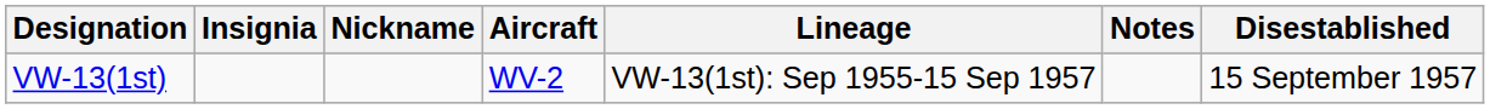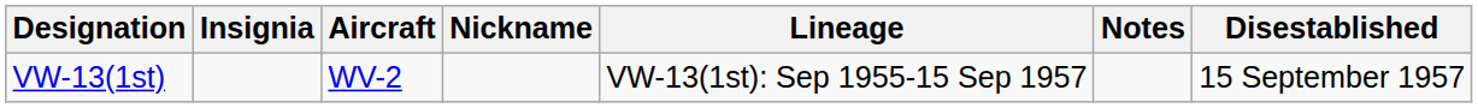columns swapped: Nickname <-> Aircraft
